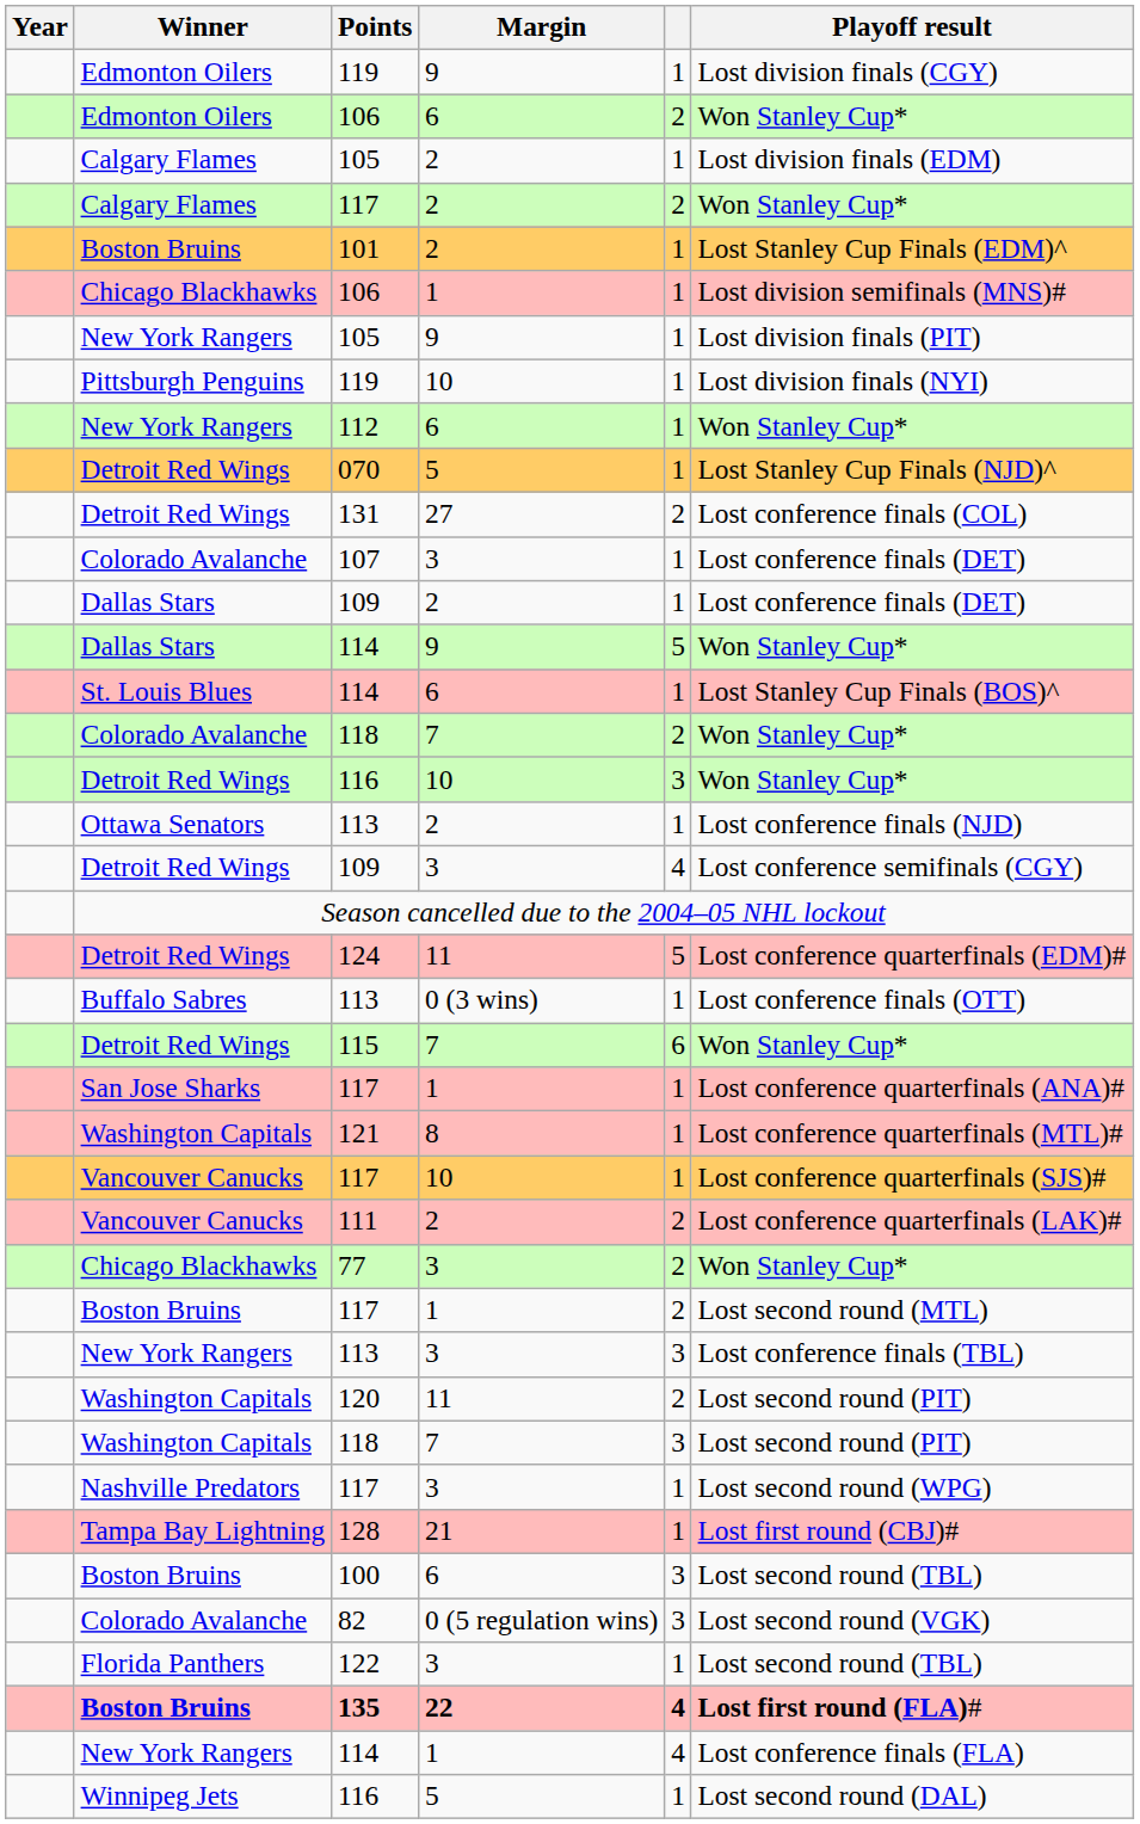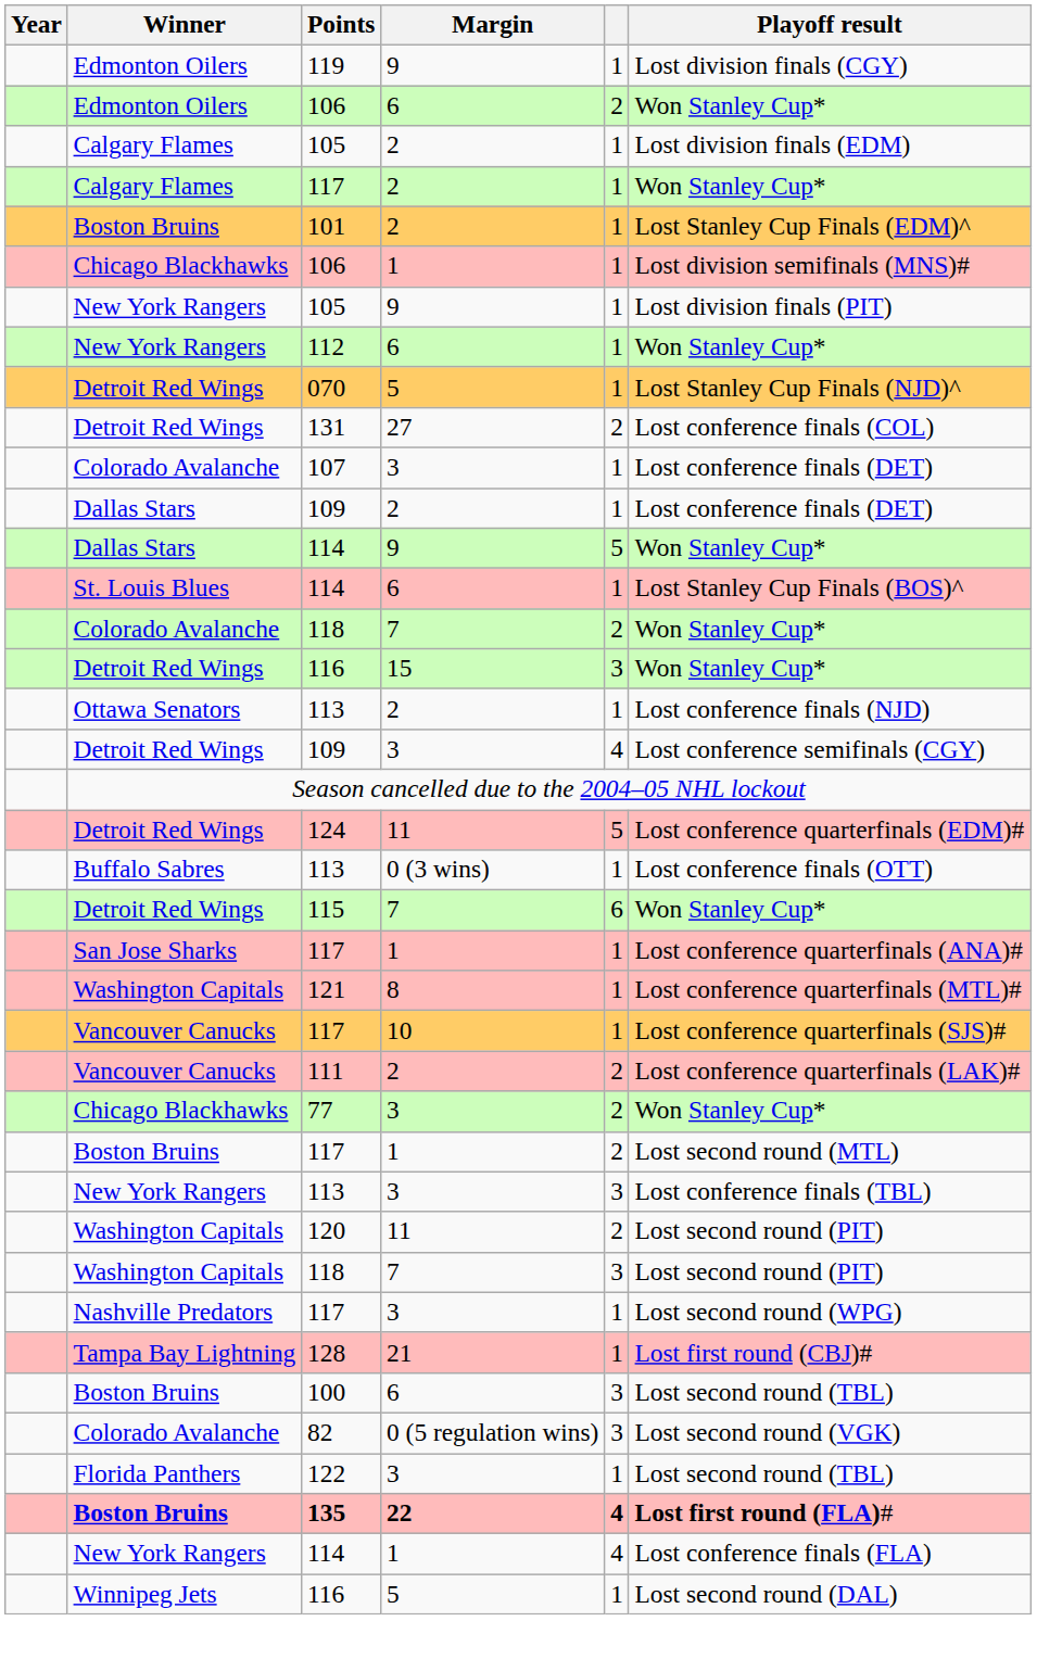Calgary Flames / 117 | column 5: 2 -> 1
- row: Pittsburgh Penguins | 119 | 10 | 1 | Lost division finals (NYI)
Detroit Red Wings / 116 | Margin: 10 -> 15
